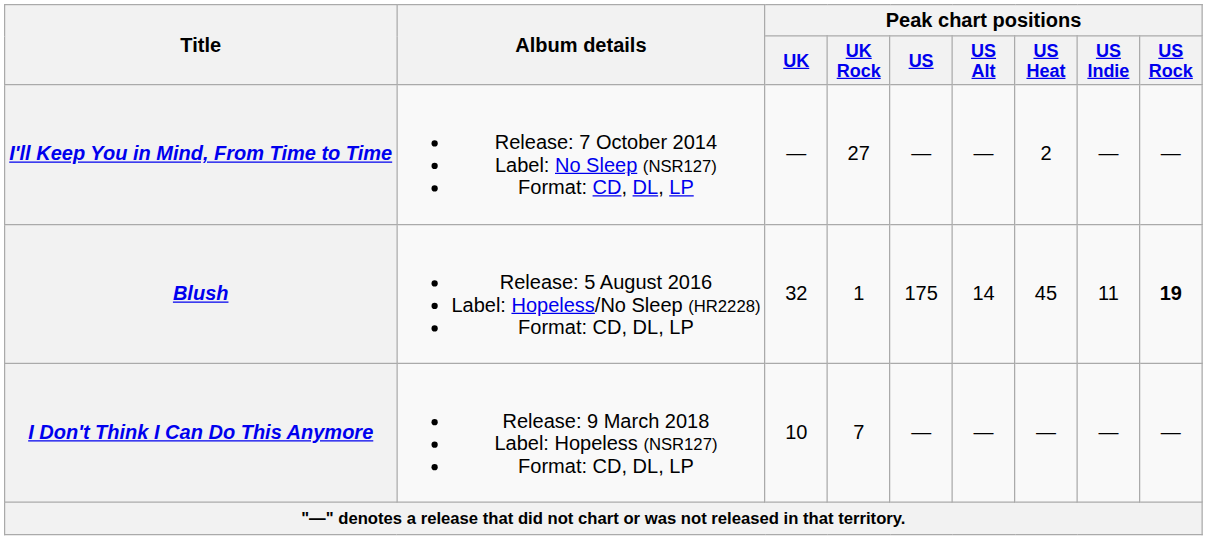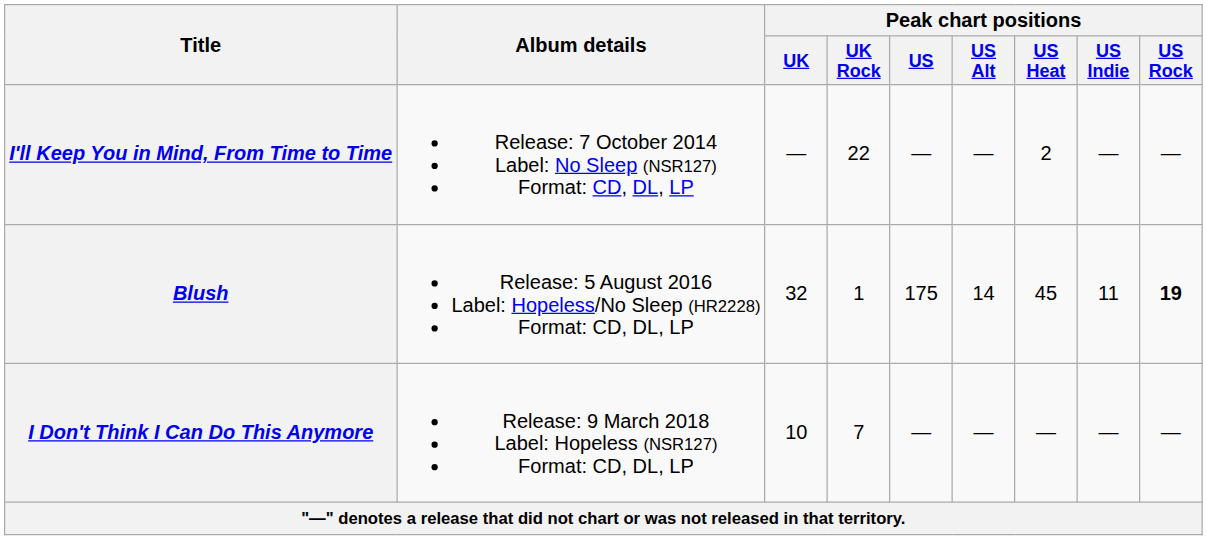I'll Keep You in Mind, From Time to Time | Peak chart positions / UK Rock: 27 -> 22
